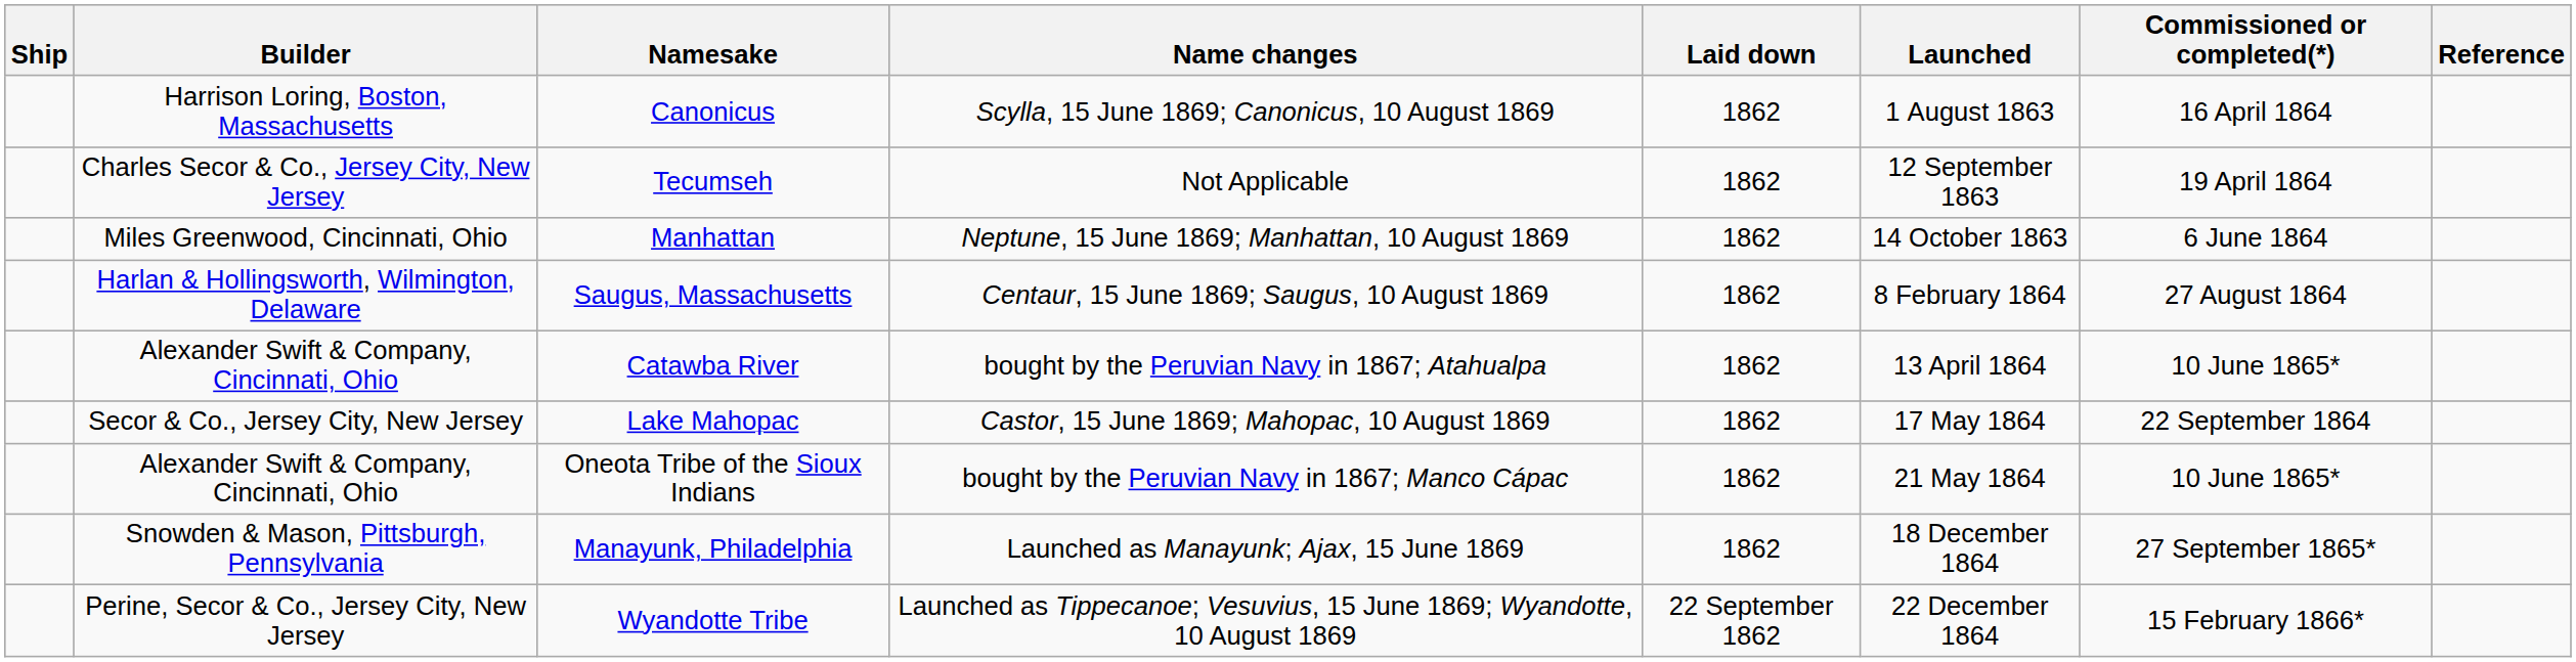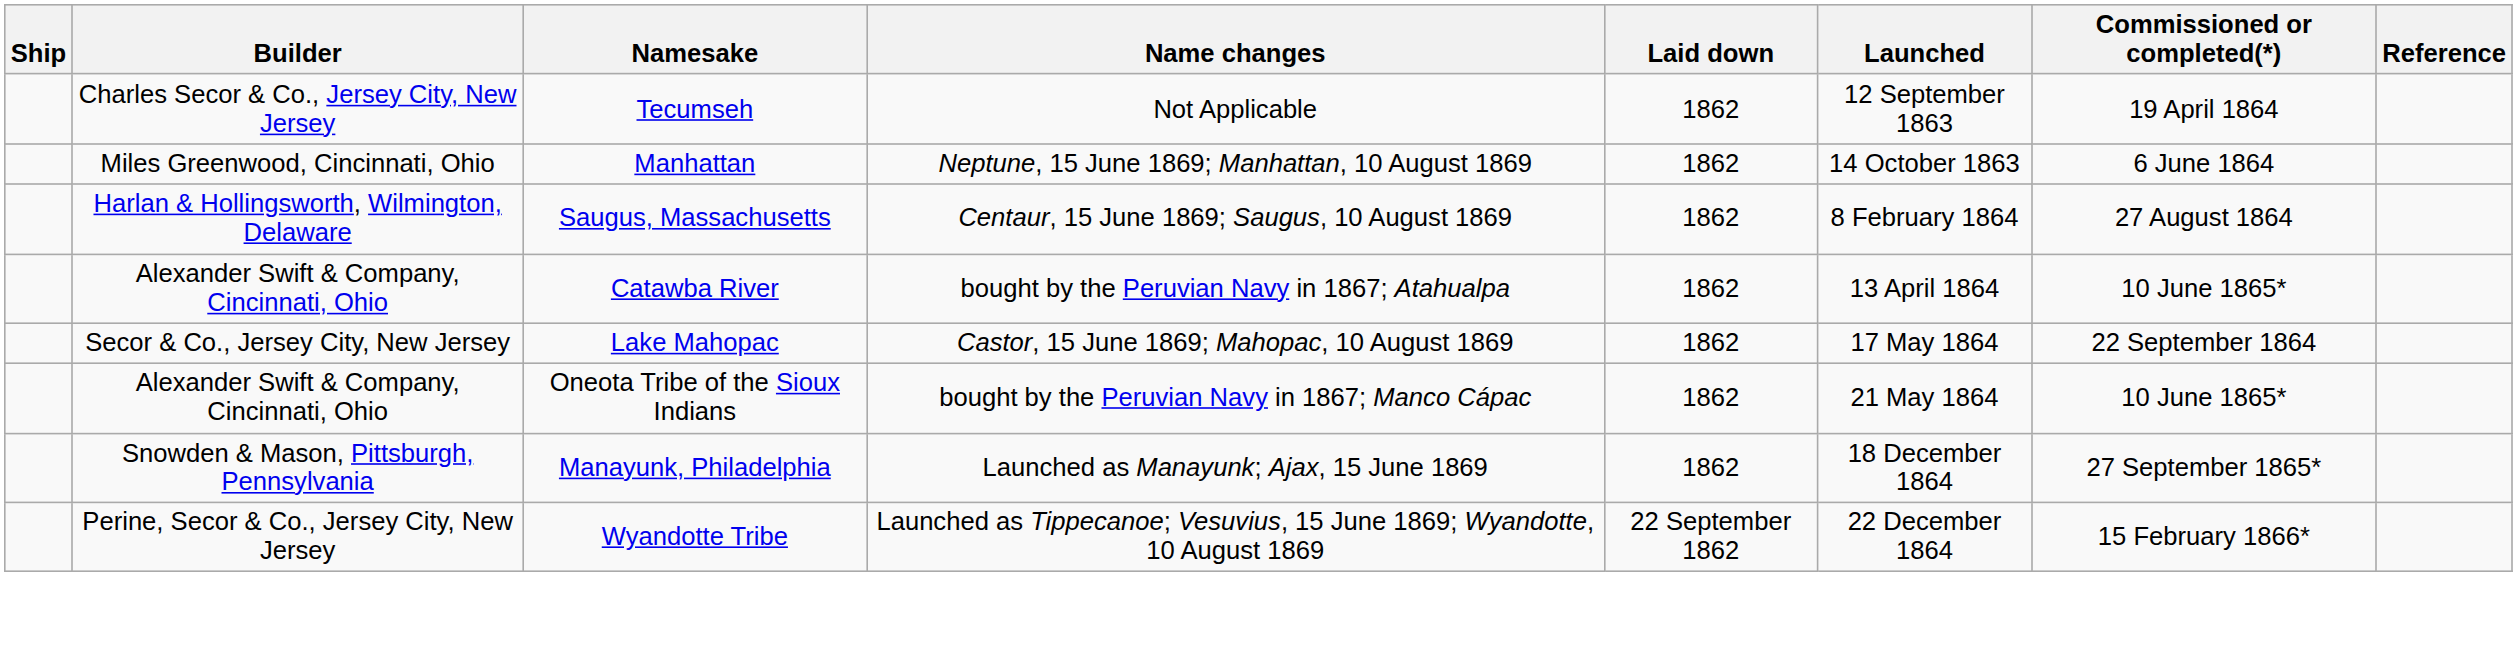- row: Harrison Loring, Boston, Massachusetts | Canonicus | Scylla, 15 June 1869; Canonicus, 10 August 1869 | 1862 | 1 August 1863 | 16 April 1864
